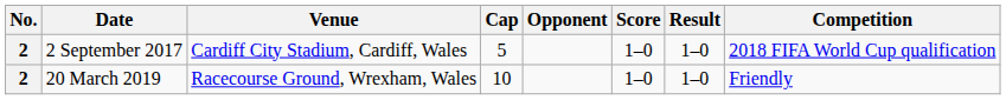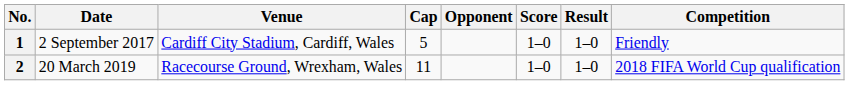2 September 2017 | No.: 2 -> 1
2 September 2017 | Competition: 2018 FIFA World Cup qualification -> Friendly
20 March 2019 | Cap: 10 -> 11
20 March 2019 | Competition: Friendly -> 2018 FIFA World Cup qualification
